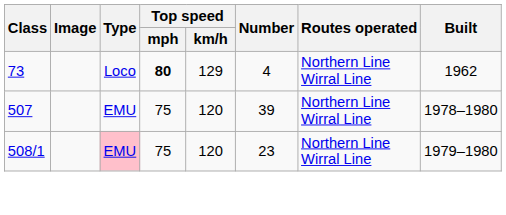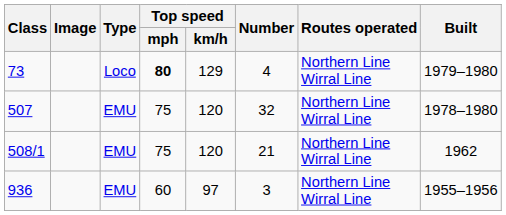73 | Built: 1962 -> 1979–1980
507 | Number: 39 -> 32
508/1 | Type: pink background -> no background
508/1 | Number: 23 -> 21
508/1 | Built: 1979–1980 -> 1962
+ row: 936 | EMU | 60 | 97 | 3 | Northern Line Wirral Line | 1955–1956
